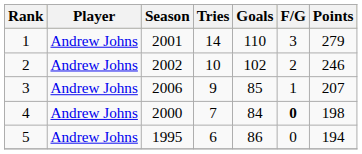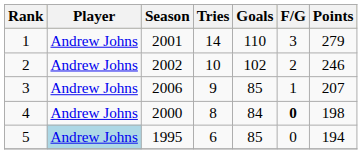4 | Tries: 7 -> 8
5 | Player: no background -> lightblue background
5 | Goals: 86 -> 85
